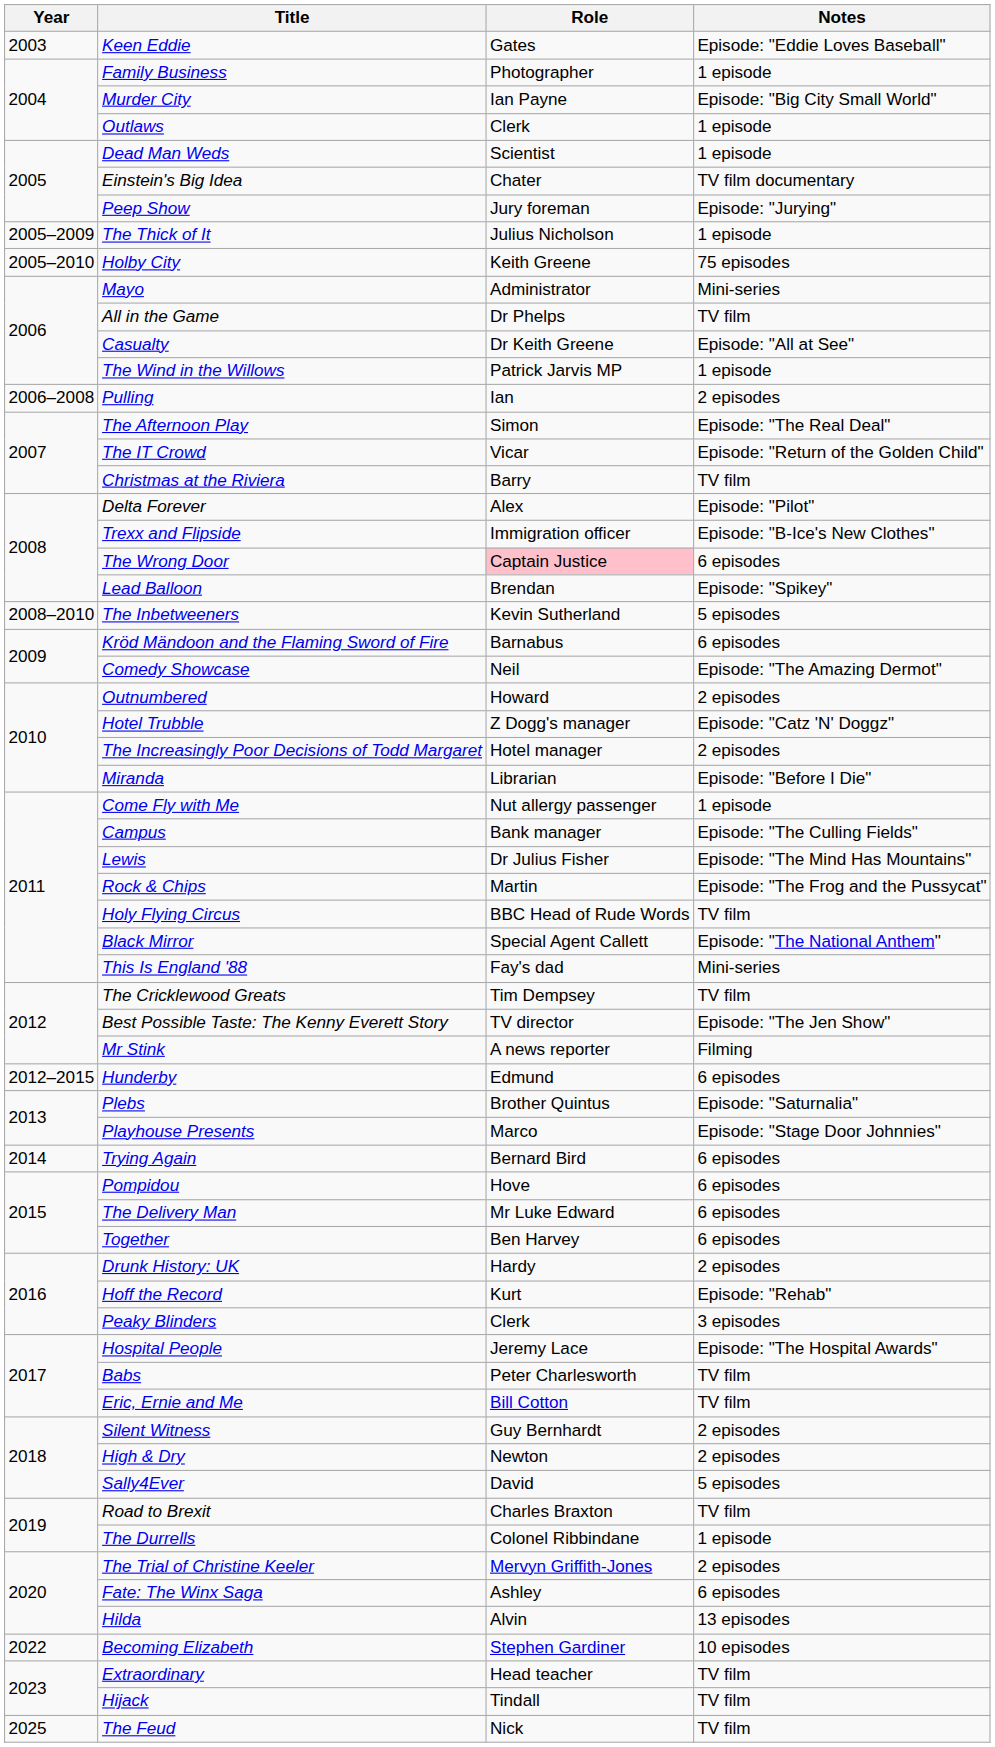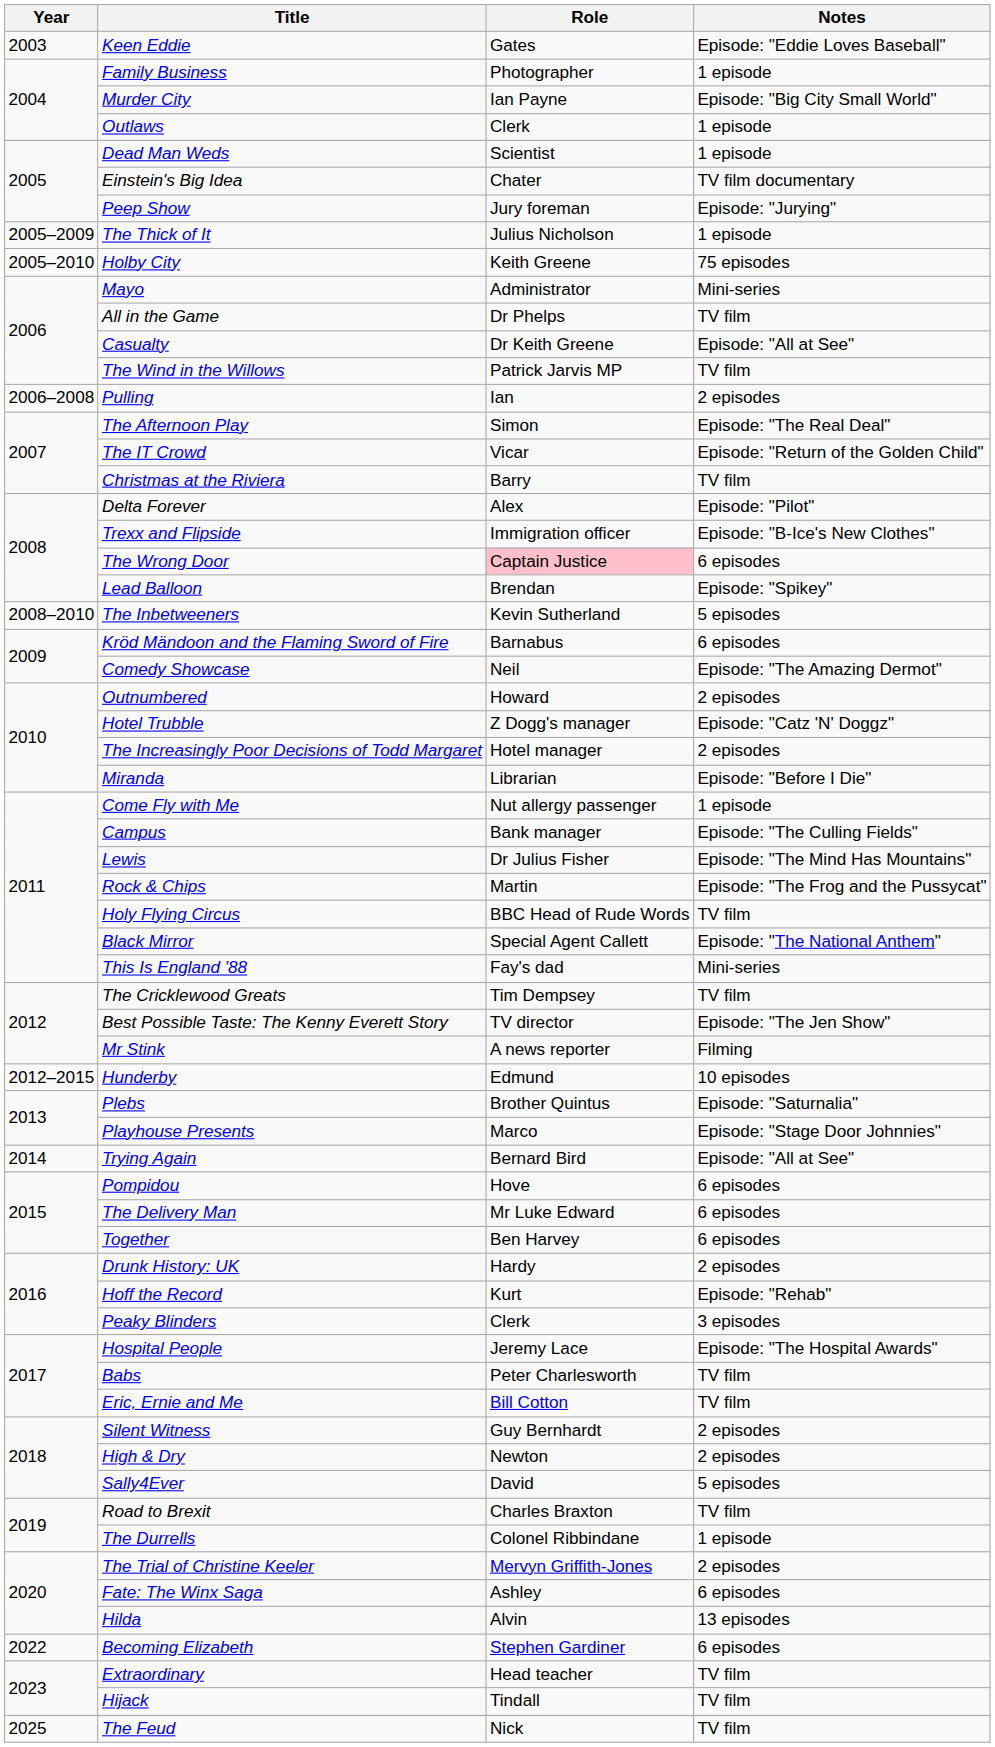The Wind in the Willows | Notes: 1 episode -> TV film
Hunderby | Notes: 6 episodes -> 10 episodes
Trying Again | Notes: 6 episodes -> Episode: "All at See"
Becoming Elizabeth | Notes: 10 episodes -> 6 episodes
